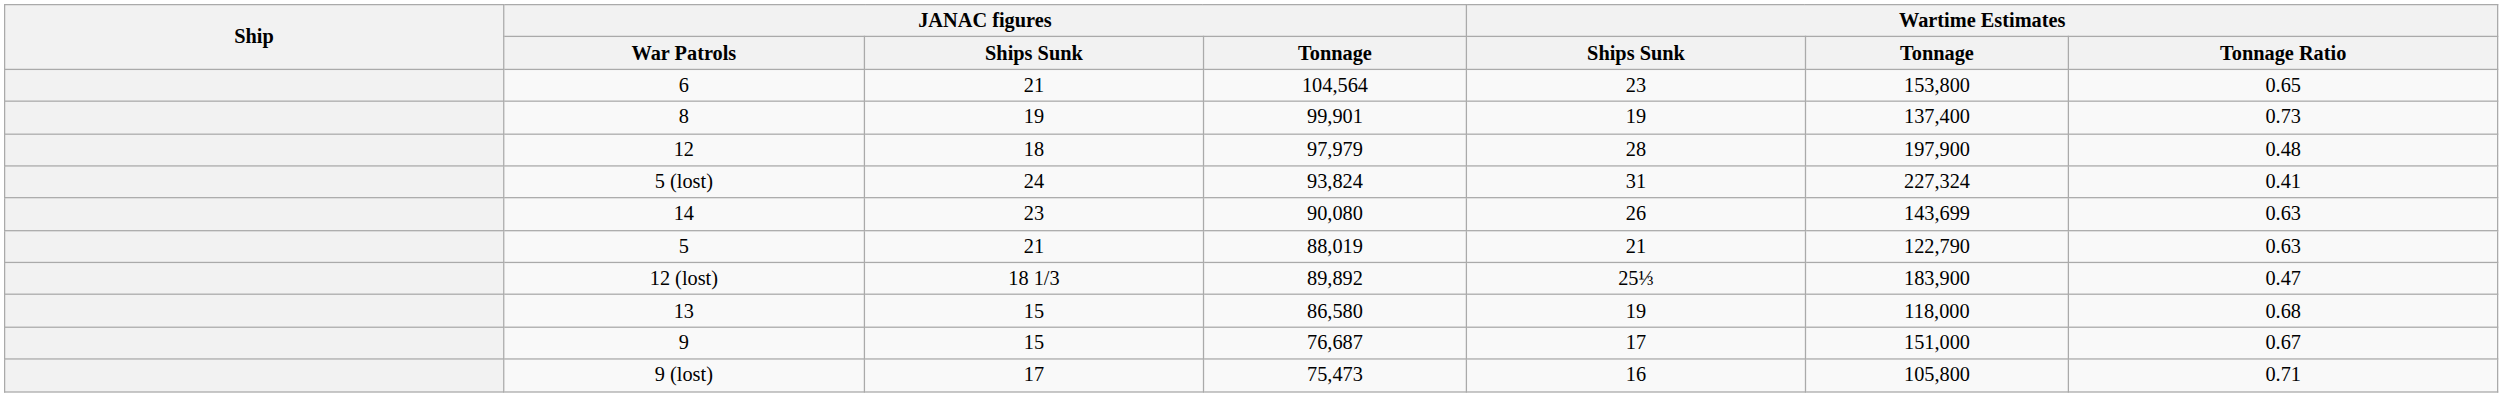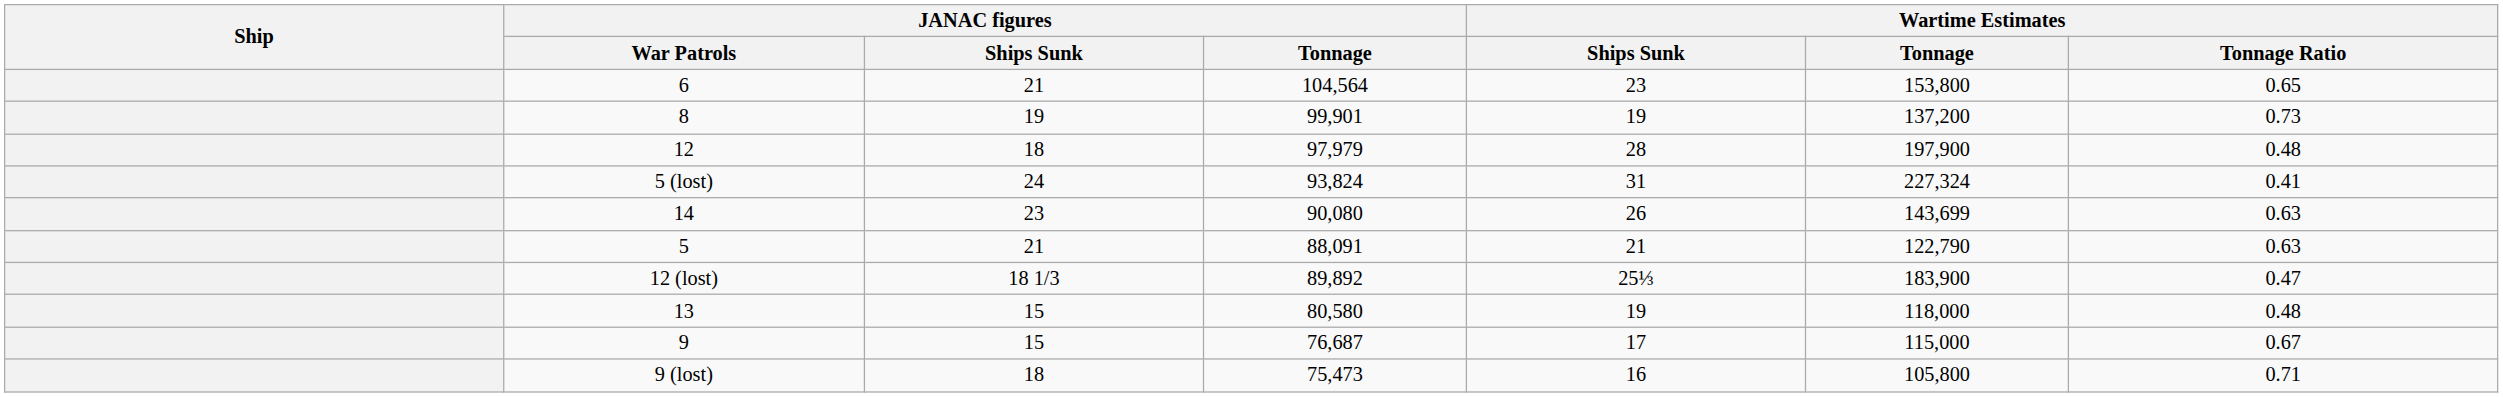8 | Wartime Estimates / Tonnage: 137,400 -> 137,200
5 | JANAC figures / Tonnage: 88,019 -> 88,091
13 | JANAC figures / Tonnage: 86,580 -> 80,580
13 | Wartime Estimates / Tonnage Ratio: 0.68 -> 0.48
9 | Wartime Estimates / Tonnage: 151,000 -> 115,000
9 (lost) | JANAC figures / Ships Sunk: 17 -> 18
